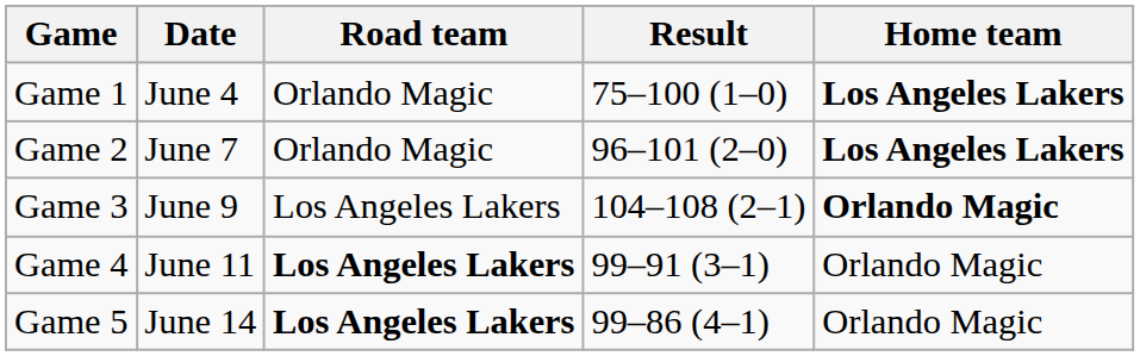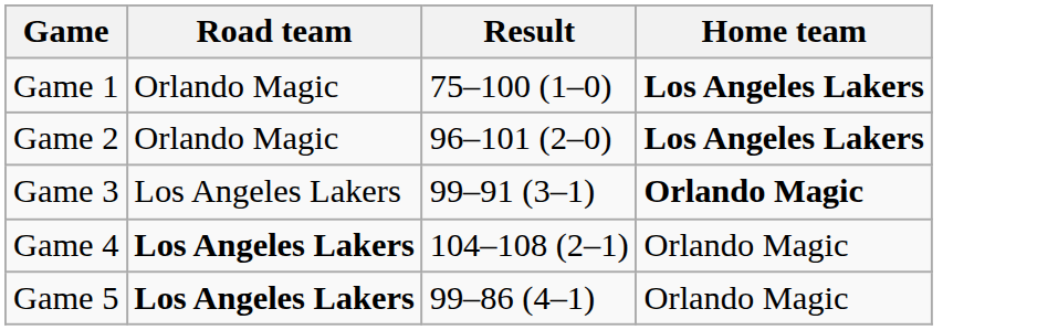- column: Date | June 4 | June 7 | June 9 | June 11 | June 14
Game 3 | Result: 104–108 (2–1) -> 99–91 (3–1)
Game 4 | Result: 99–91 (3–1) -> 104–108 (2–1)
